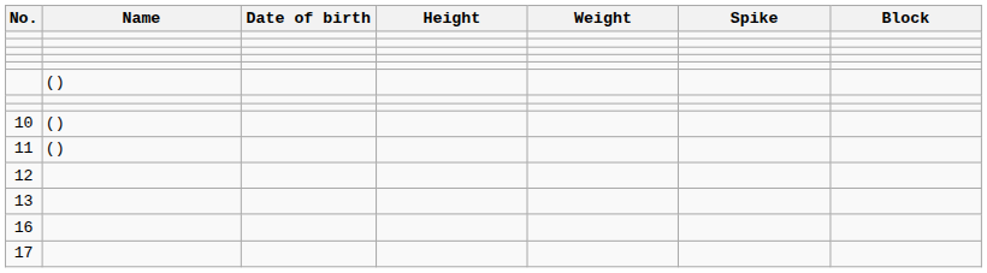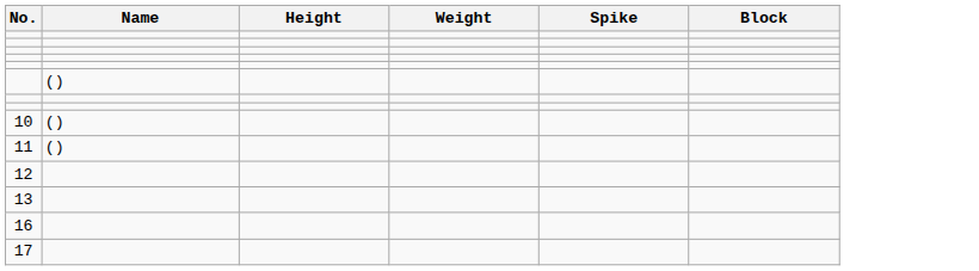- column: Date of birth
